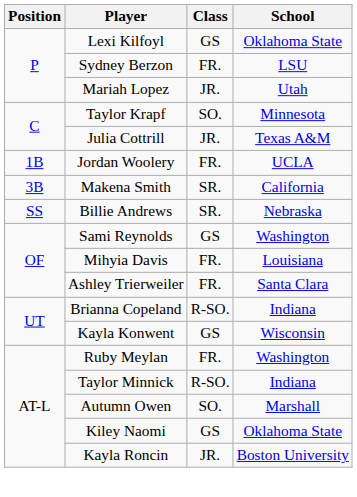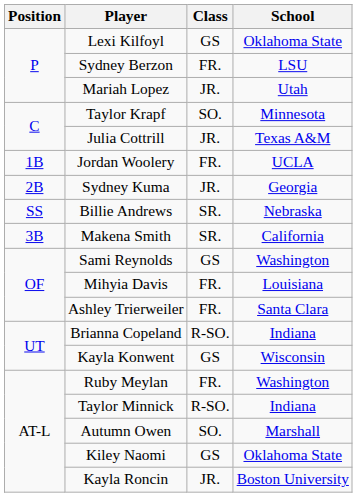+ row: 2B | Sydney Kuma | JR. | Georgia
rows swapped: Makena Smith <-> Billie Andrews
